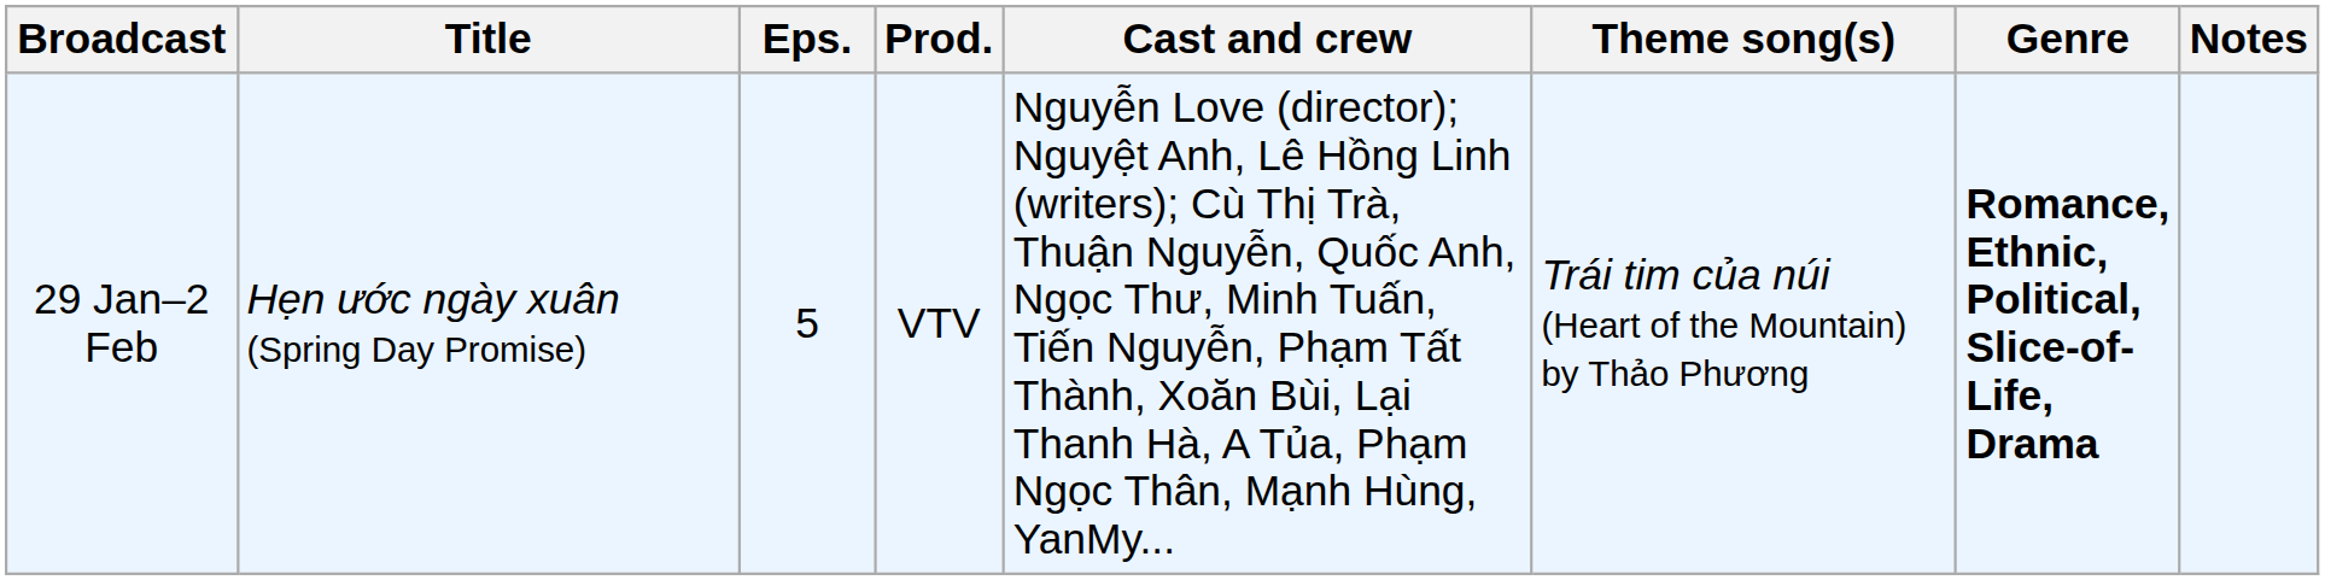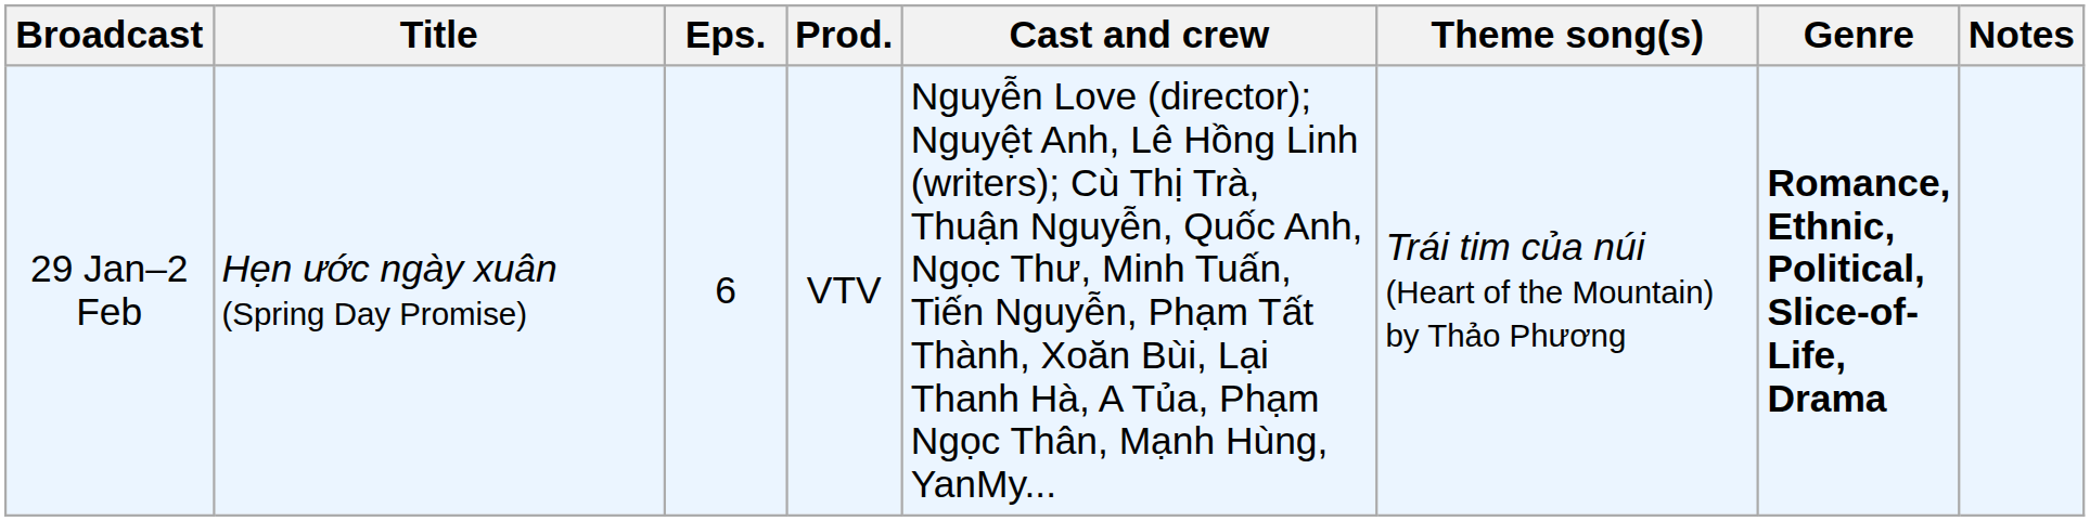29 Jan–2 Feb | Eps.: 5 -> 6
